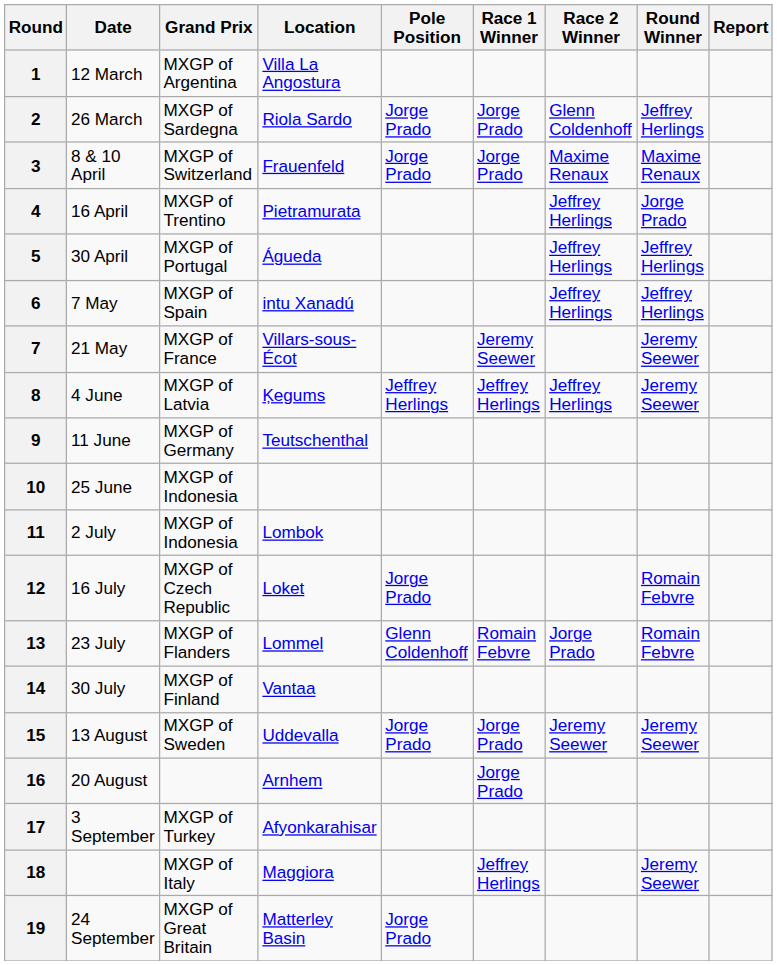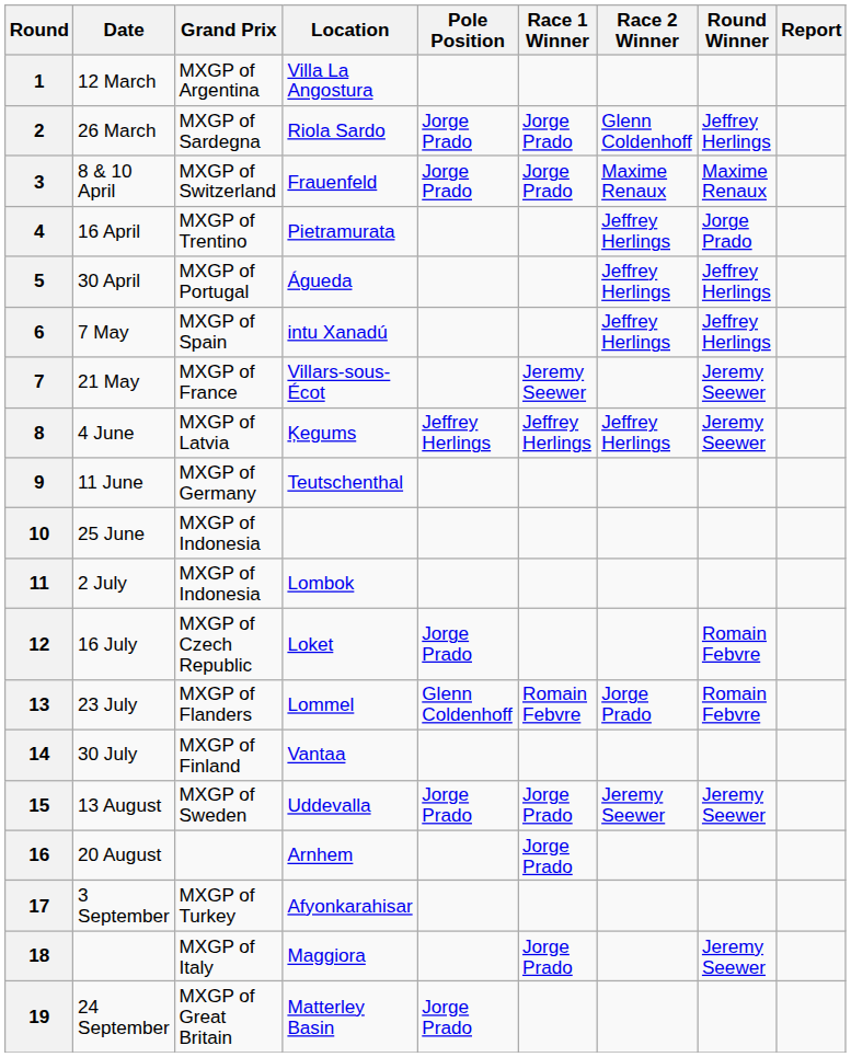18 | Race 1 Winner: Jeffrey Herlings -> Jorge Prado
